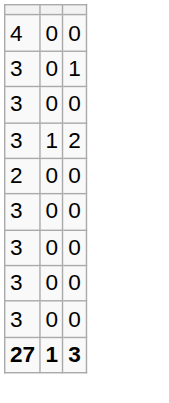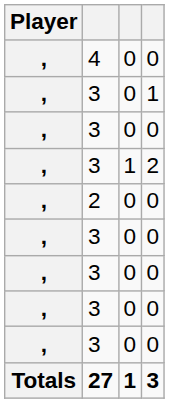+ column: Player | , | , | , | , | , | , | , | , | , | Totals
